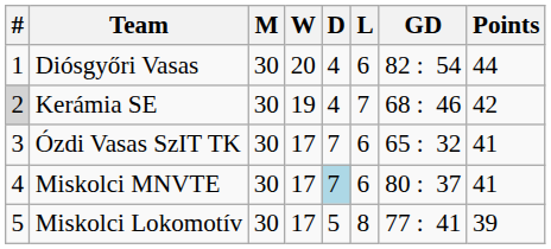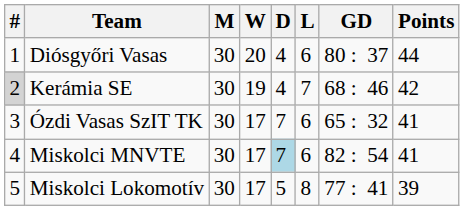Diósgyőri Vasas | GD: 82 : 54 -> 80 : 37
Miskolci MNVTE | GD: 80 : 37 -> 82 : 54
